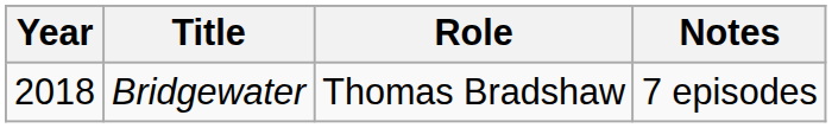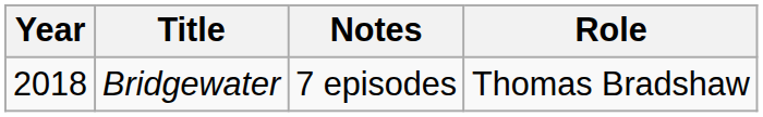columns swapped: Role <-> Notes
